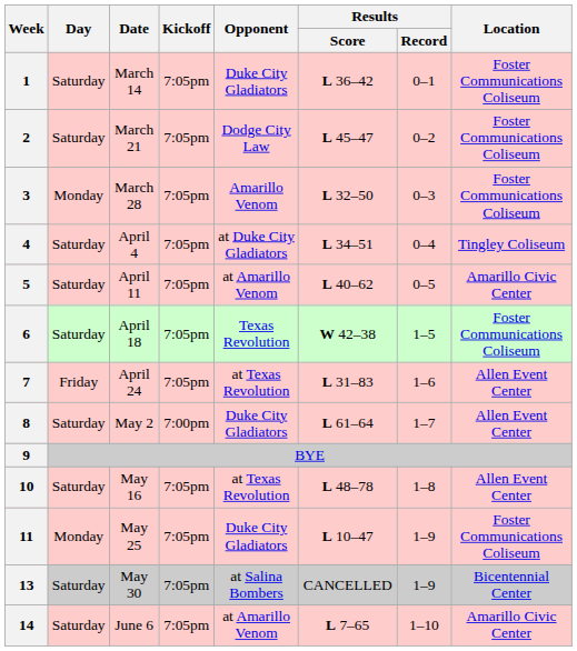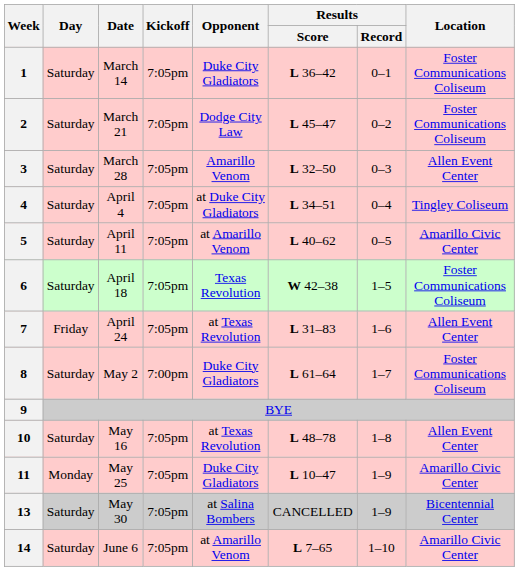3 | Day: Monday -> Saturday
3 | Location: Foster Communications Coliseum -> Allen Event Center
8 | Location: Allen Event Center -> Foster Communications Coliseum
11 | Location: Foster Communications Coliseum -> Amarillo Civic Center
